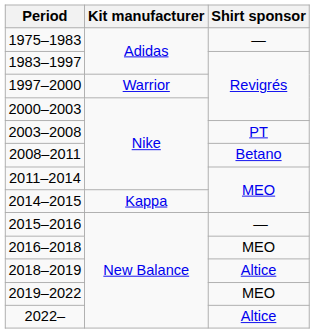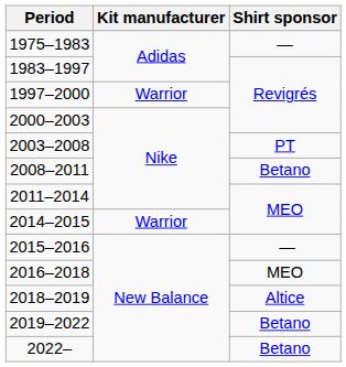2014–2015 | Kit manufacturer: Kappa -> Warrior
2019–2022 | Shirt sponsor: MEO -> Betano
2022– | Shirt sponsor: Altice -> Betano
